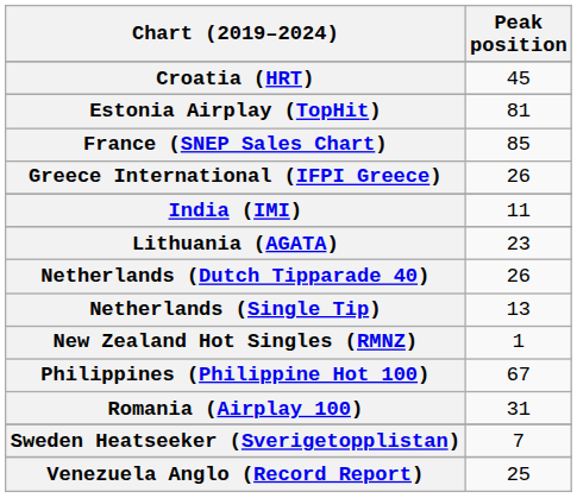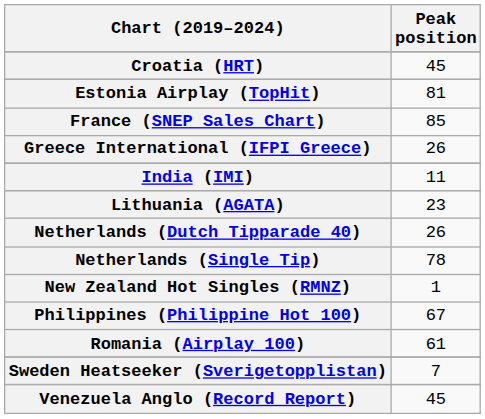Netherlands (Single Tip) | Peak position: 13 -> 78
Romania (Airplay 100) | Peak position: 31 -> 61
Venezuela Anglo (Record Report) | Peak position: 25 -> 45
